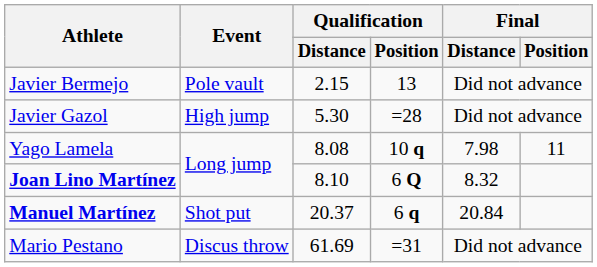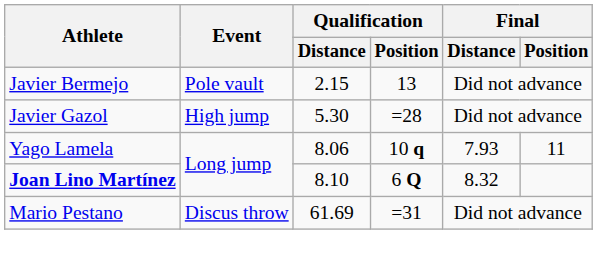Yago Lamela | Qualification / Distance: 8.08 -> 8.06
Yago Lamela | Final / Distance: 7.98 -> 7.93
- row: Manuel Martínez | Shot put | 20.37 | 6 q | 20.84
